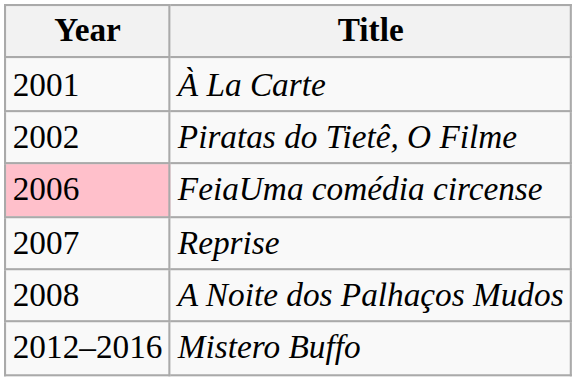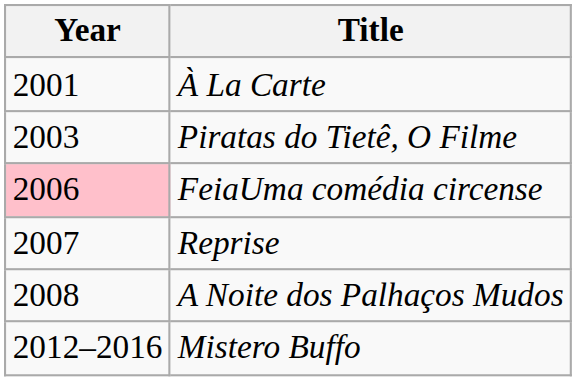Piratas do Tietê, O Filme | Year: 2002 -> 2003
